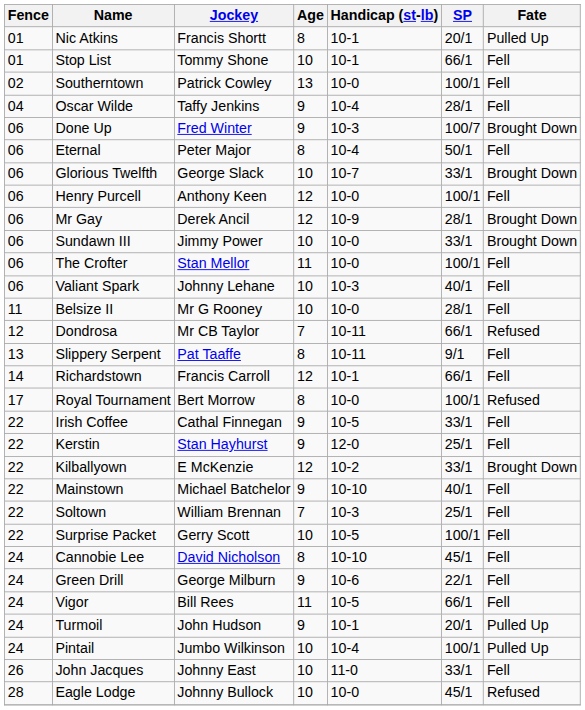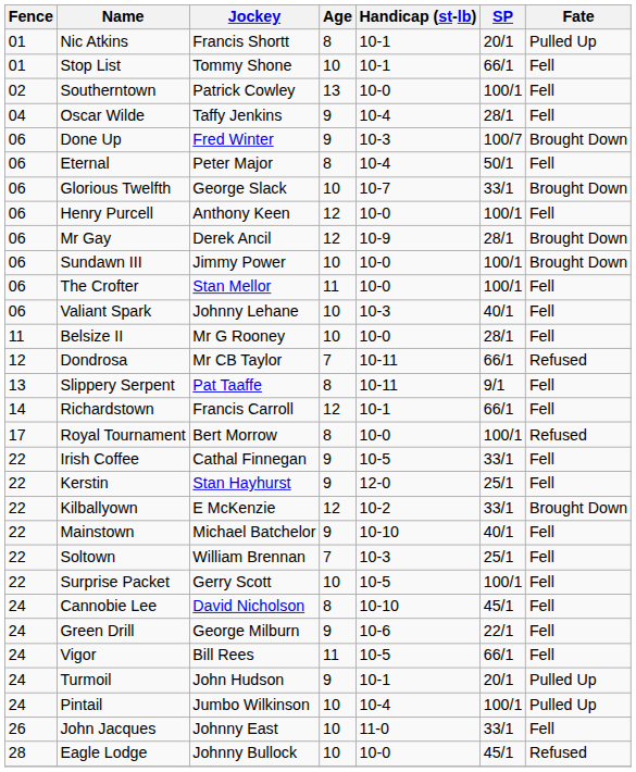Sundawn III | SP: 33/1 -> 100/1
